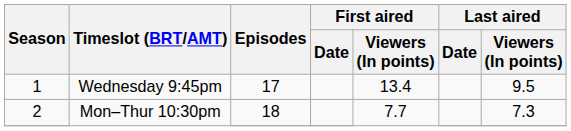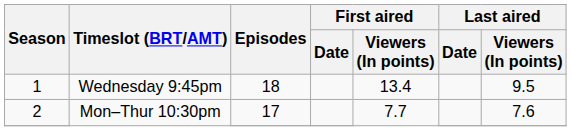Wednesday 9:45pm | Episodes: 17 -> 18
2 / Mon–Thur 10:30pm | Episodes: 18 -> 17
2 / Mon–Thur 10:30pm | Last aired / Viewers (In points): 7.3 -> 7.6
